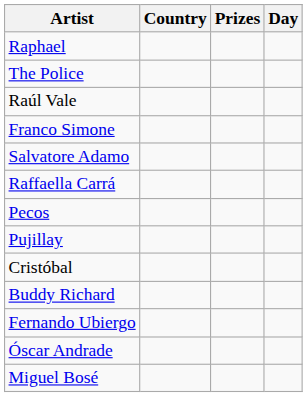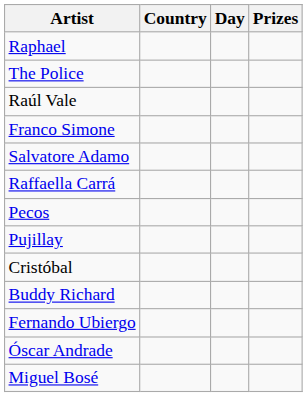columns swapped: Day <-> Prizes
